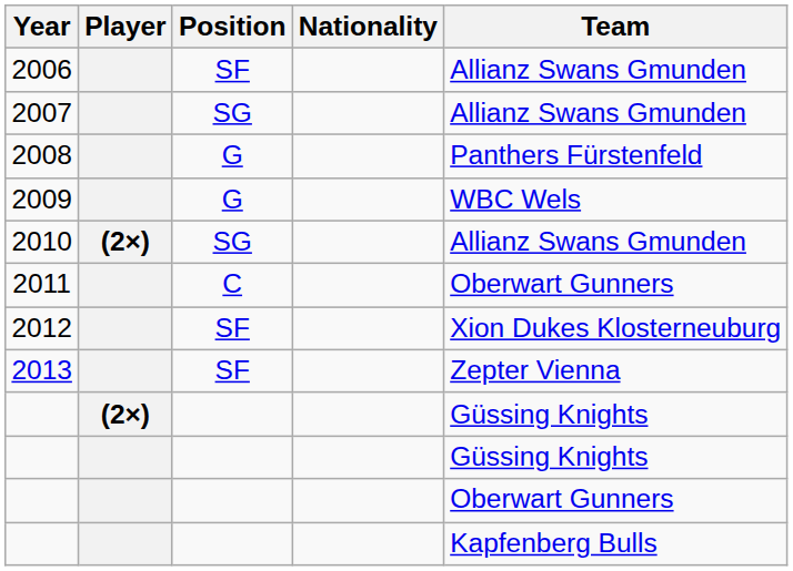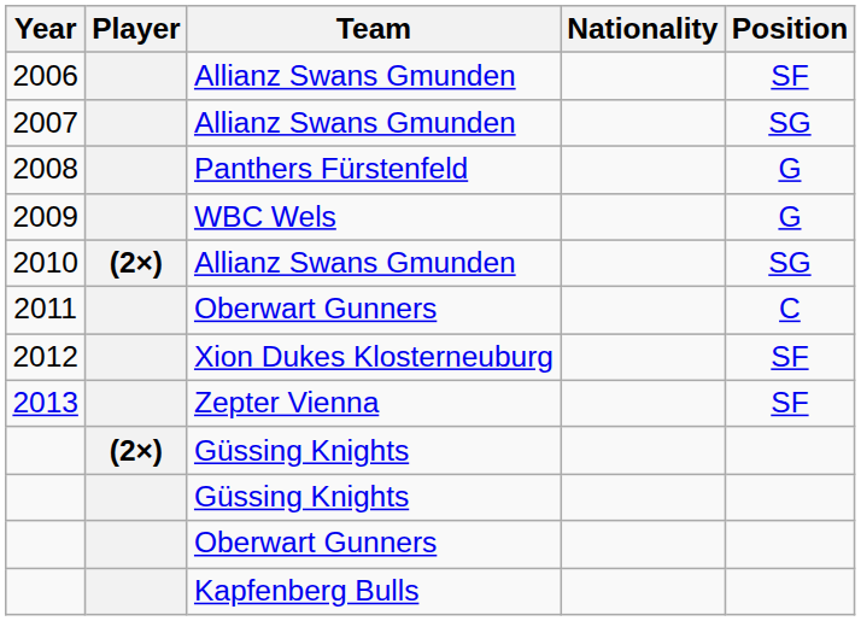columns swapped: Position <-> Team
